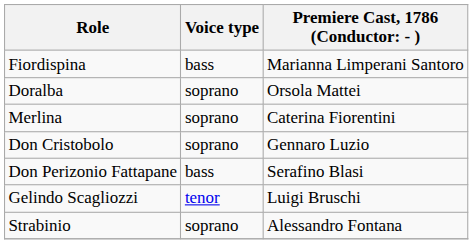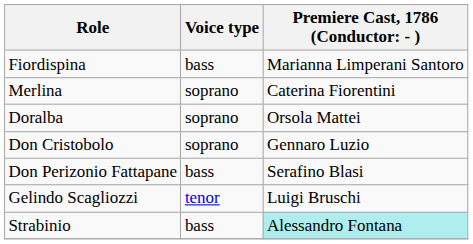rows swapped: Doralba <-> Merlina
Strabinio | Voice type: soprano -> bass
Strabinio | column 3: no background -> paleturquoise background
